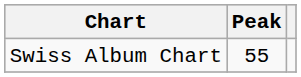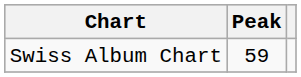Swiss Album Chart | Peak: 55 -> 59
